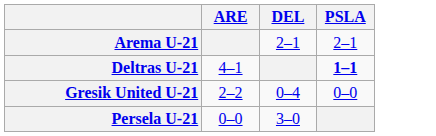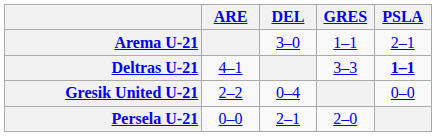+ column: GRES | 1–1 | 3–3 | 2–0
Arema U-21 | DEL: 2–1 -> 3–0
Persela U-21 | DEL: 3–0 -> 2–1
